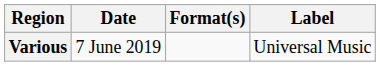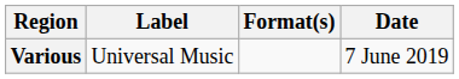columns swapped: Date <-> Label
